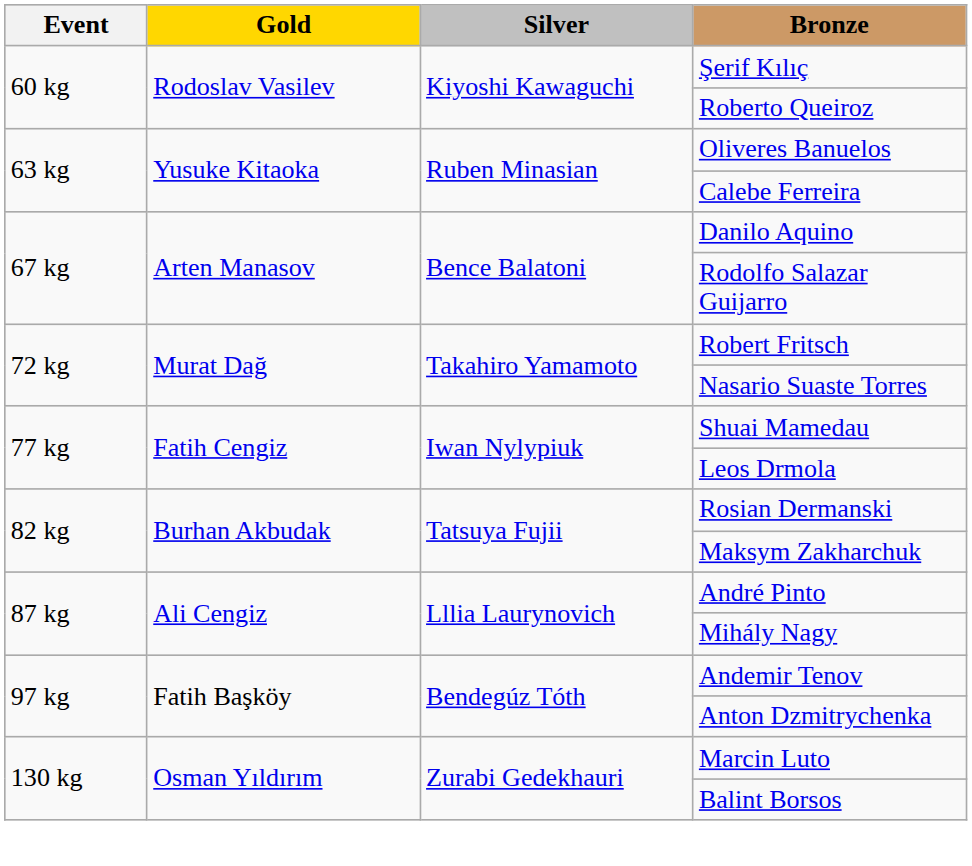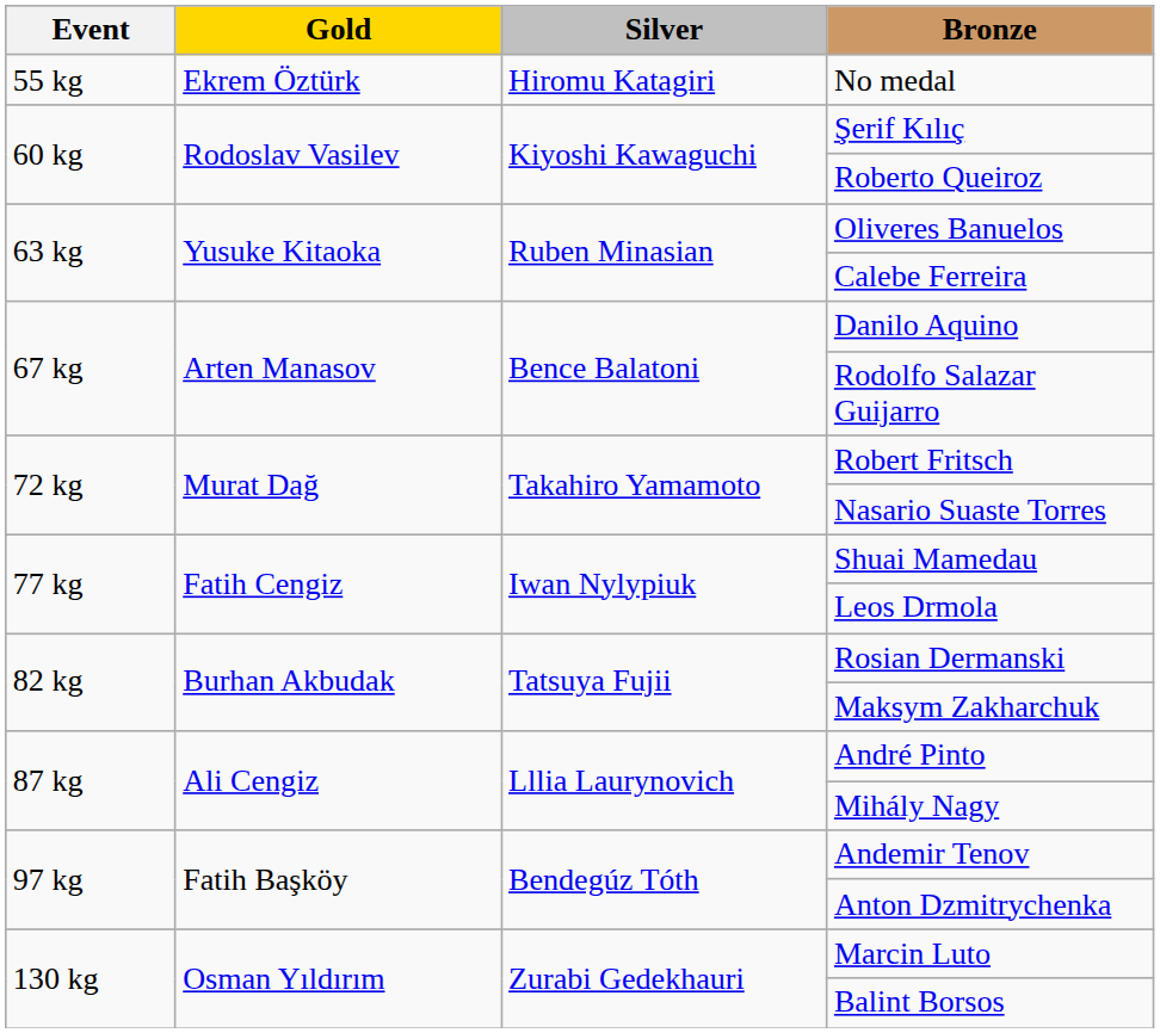+ row: 55 kg | Ekrem Öztürk | Hiromu Katagiri | No medal
